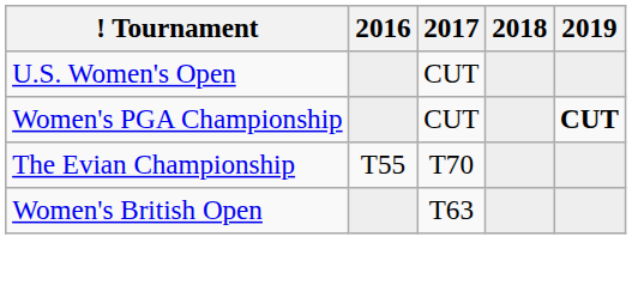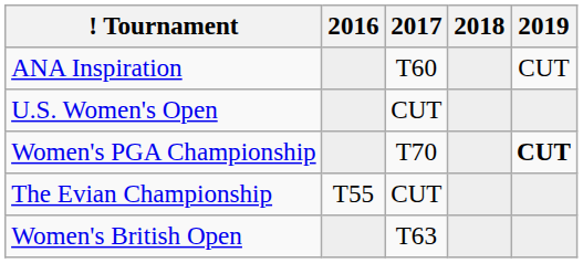+ row: ANA Inspiration | T60 | CUT
Women's PGA Championship | 2017: CUT -> T70
The Evian Championship | 2017: T70 -> CUT
